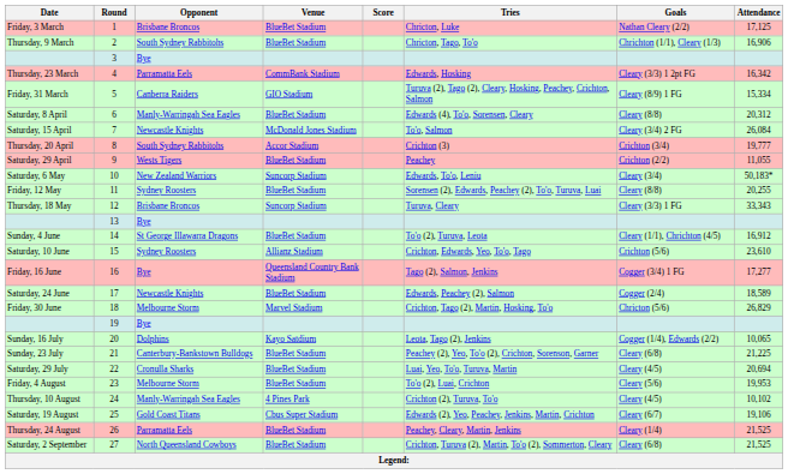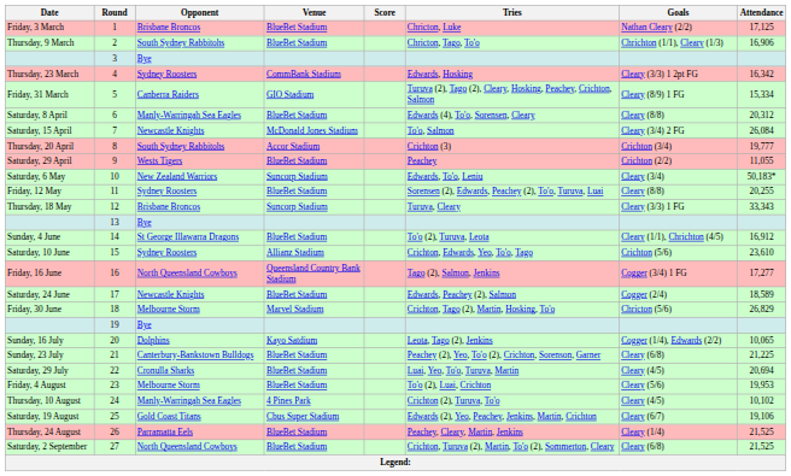Thursday, 23 March | Opponent: Parramatta Eels -> Sydney Roosters
Friday, 16 June | Opponent: Bye -> North Queensland Cowboys
